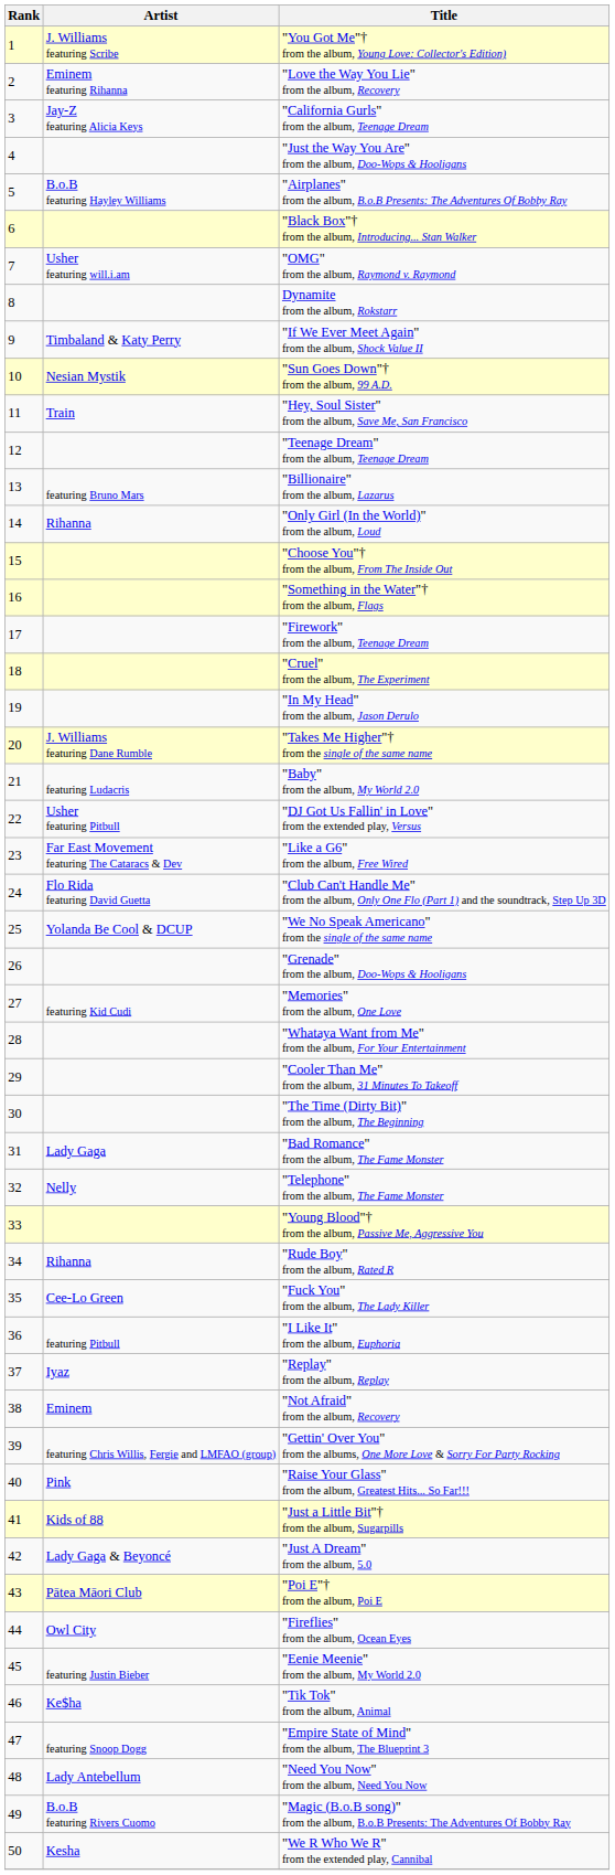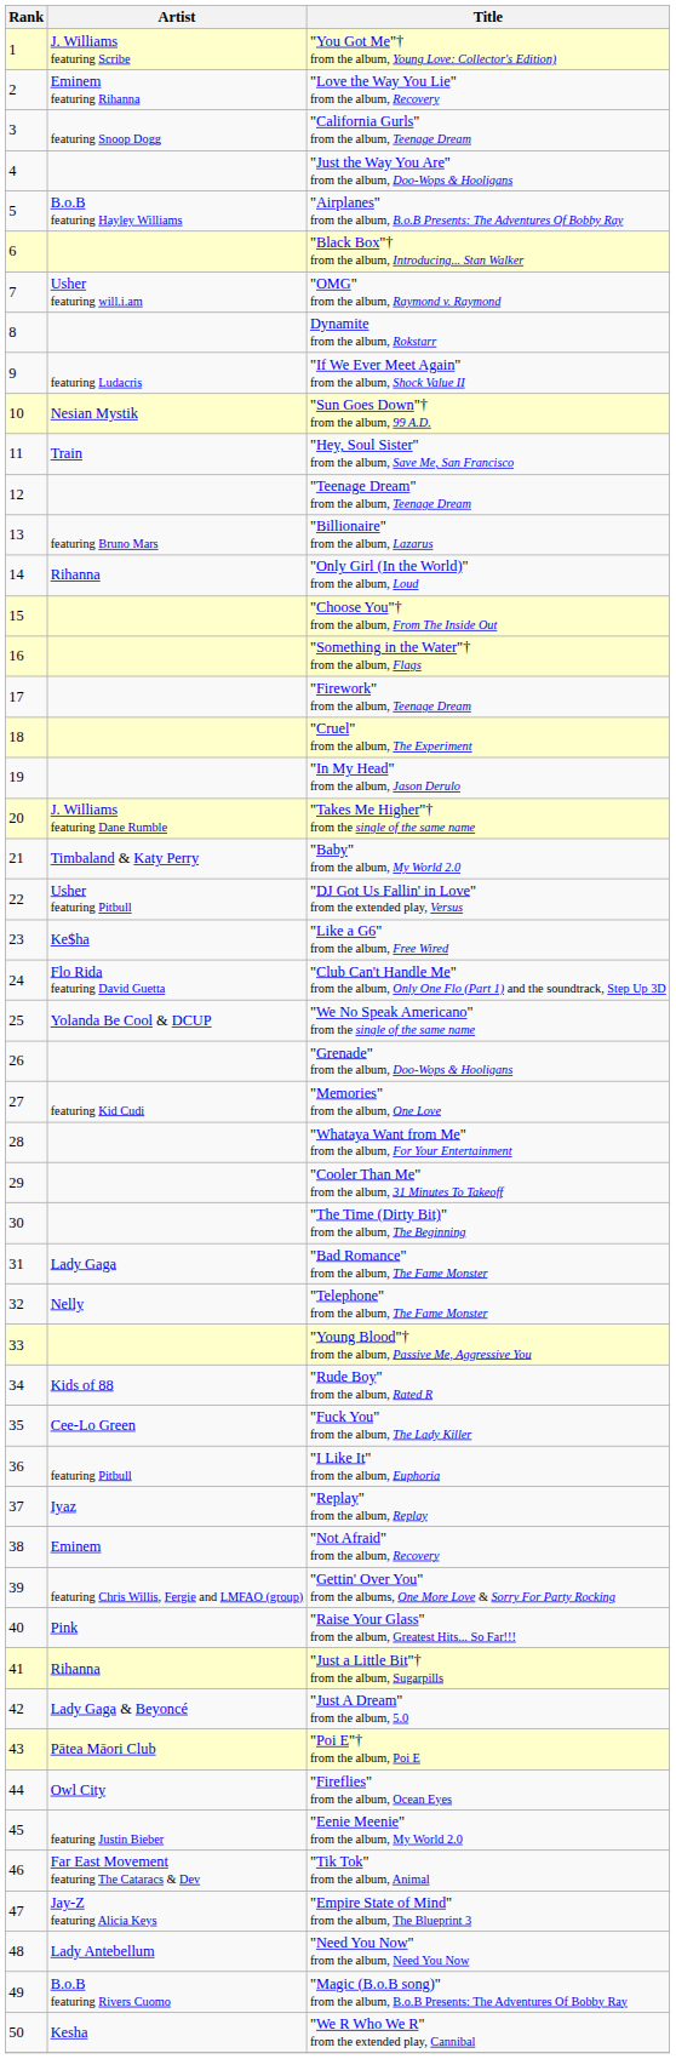"California Gurls" from the album, Teenage Dream | Artist: Jay-Z featuring Alicia Keys -> featuring Snoop Dogg
"If We Ever Meet Again" from the album, Shock Value II | Artist: Timbaland & Katy Perry -> featuring Ludacris
"Baby" from the album, My World 2.0 | Artist: featuring Ludacris -> Timbaland & Katy Perry
"Like a G6" from the album, Free Wired | Artist: Far East Movement featuring The Cataracs & Dev -> Ke$ha
"Rude Boy" from the album, Rated R | Artist: Rihanna -> Kids of 88
"Just a Little Bit"† from the album, Sugarpills | Artist: Kids of 88 -> Rihanna
"Tik Tok" from the album, Animal | Artist: Ke$ha -> Far East Movement featuring The Cataracs & Dev
"Empire State of Mind" from the album, The Blueprint 3 | Artist: featuring Snoop Dogg -> Jay-Z featuring Alicia Keys
